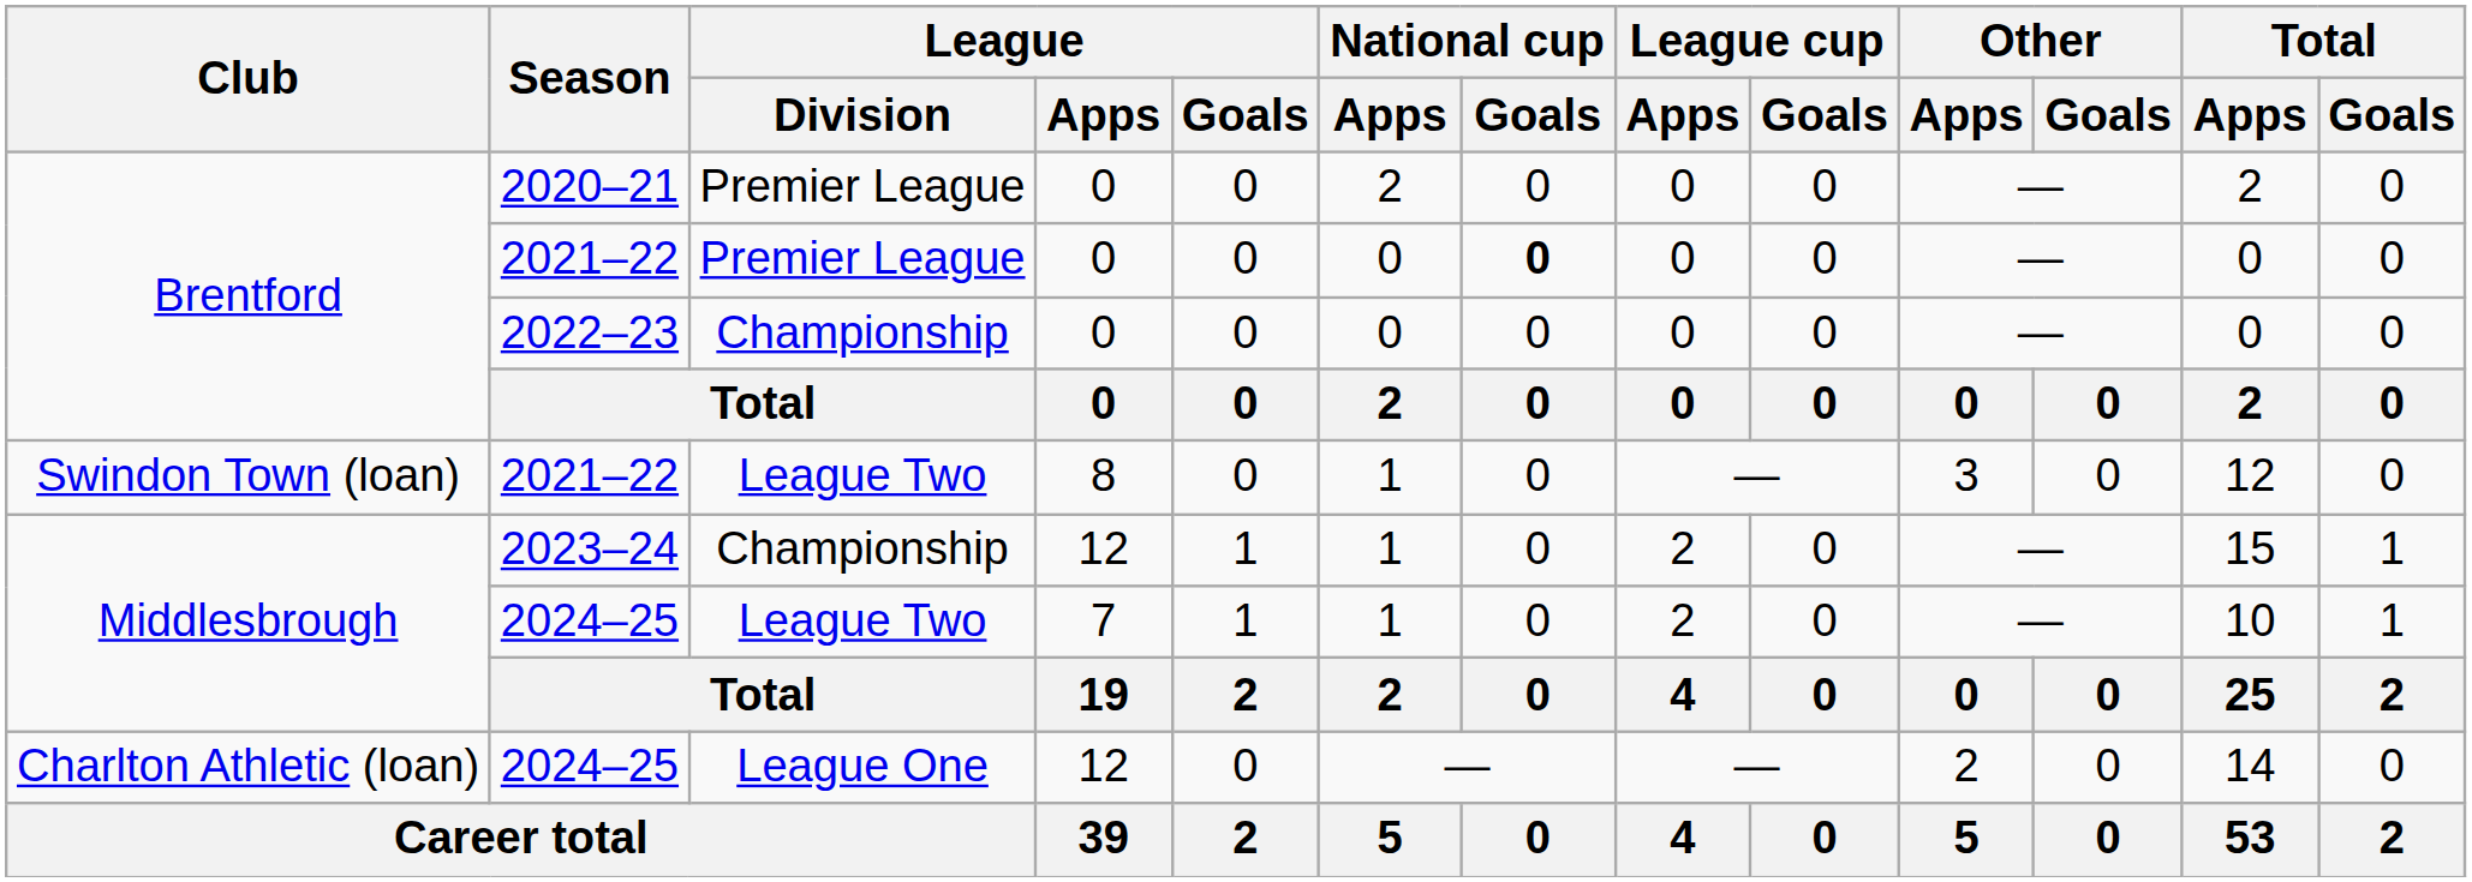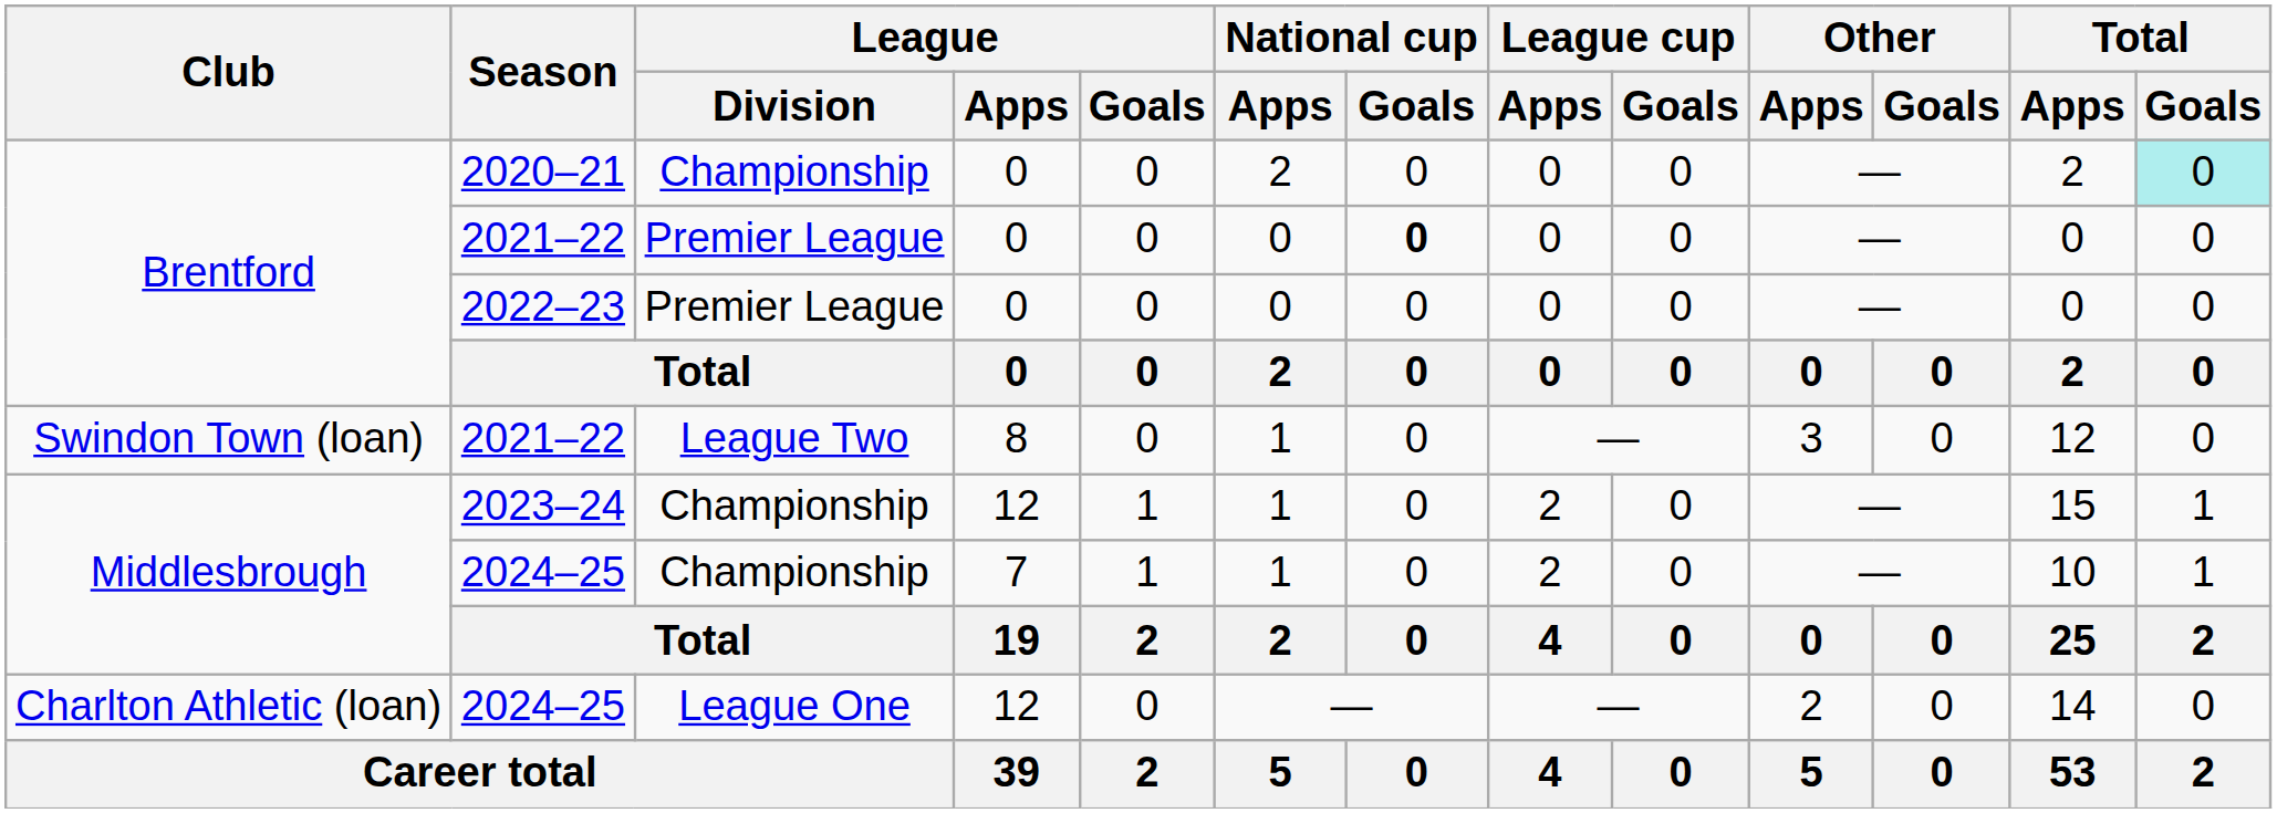2020–21 | League / Division: Premier League -> Championship
2020–21 | Total / Goals: no background -> paleturquoise background
2022–23 | League / Division: Championship -> Premier League
Middlesbrough / 2024–25 | League / Division: League Two -> Championship
